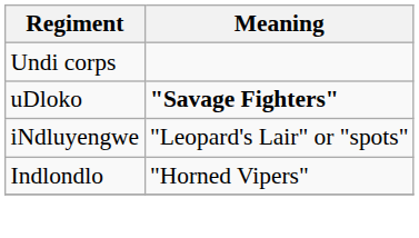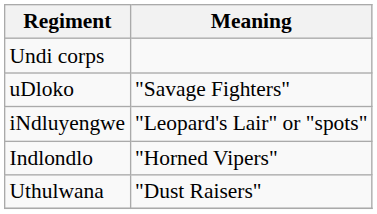uDloko | Meaning: bold -> normal
+ row: Uthulwana | "Dust Raisers"
